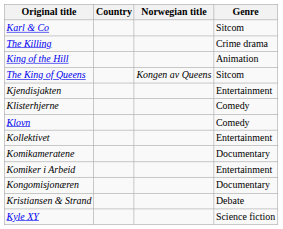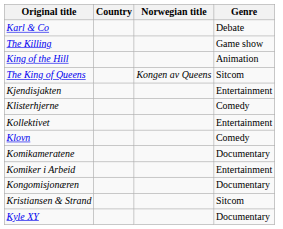Karl & Co | Genre: Sitcom -> Debate
The Killing | Genre: Crime drama -> Game show
rows swapped: Klovn <-> Kollektivet
Kristiansen & Strand | Genre: Debate -> Sitcom
Kyle XY | Genre: Science fiction -> Documentary
